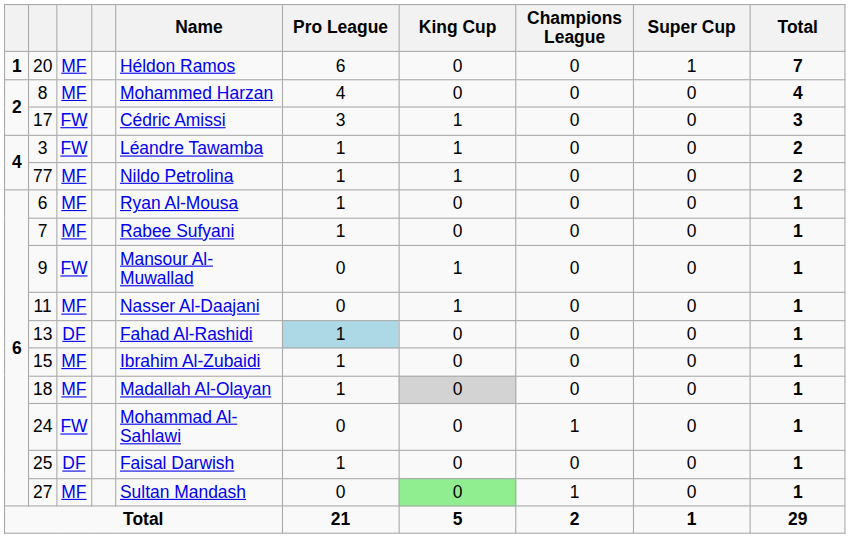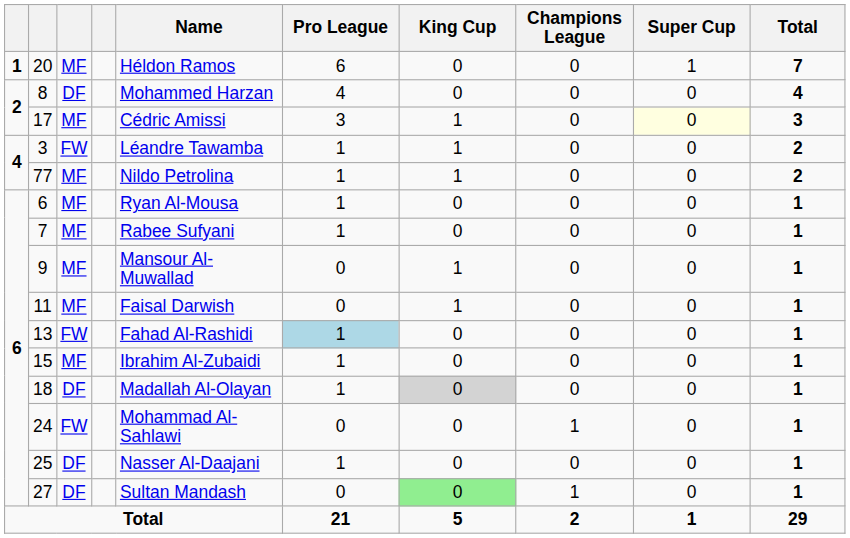8 | column 3: MF -> DF
17 | column 3: FW -> MF
17 | Super Cup: no background -> lightyellow background
9 | column 3: FW -> MF
11 | Name: Nasser Al-Daajani -> Faisal Darwish
13 | column 3: DF -> FW
18 | column 3: MF -> DF
25 | Name: Faisal Darwish -> Nasser Al-Daajani
27 | column 3: MF -> DF
